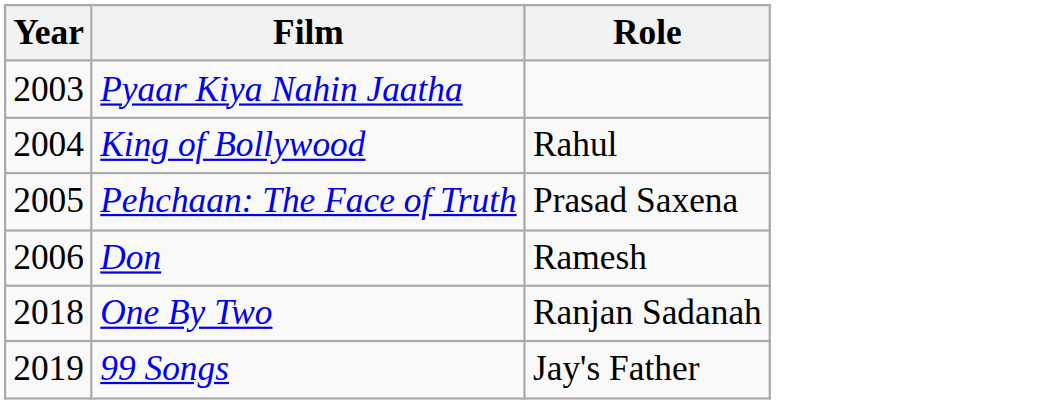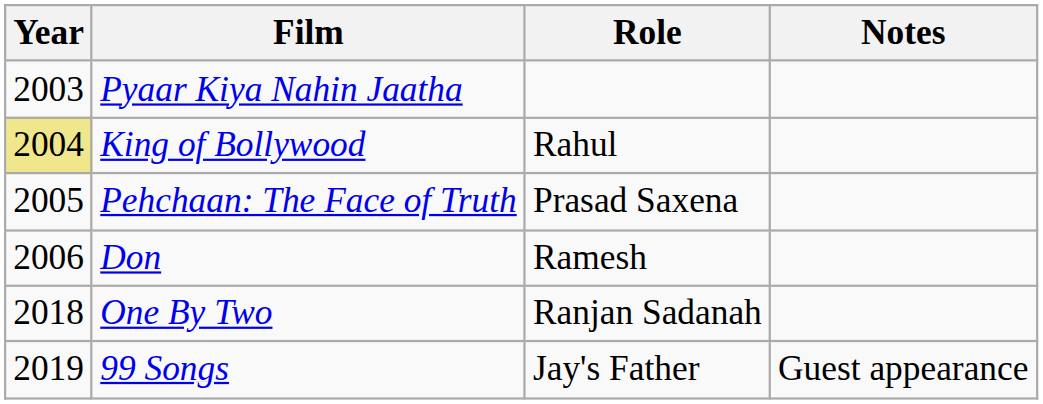+ column: Notes | Guest appearance
King of Bollywood | Year: no background -> khaki background
